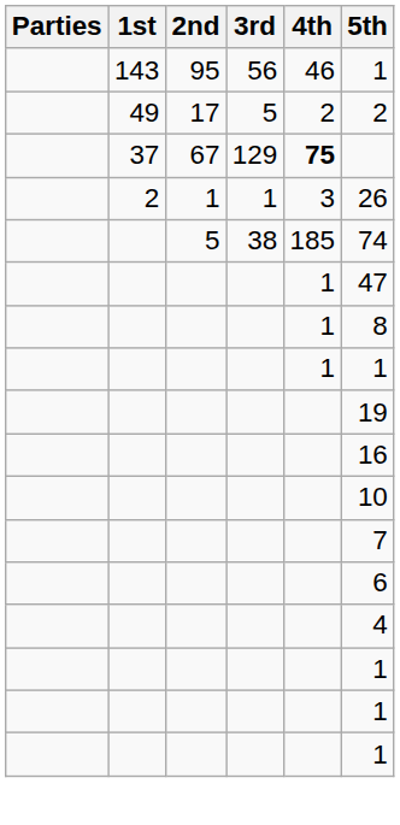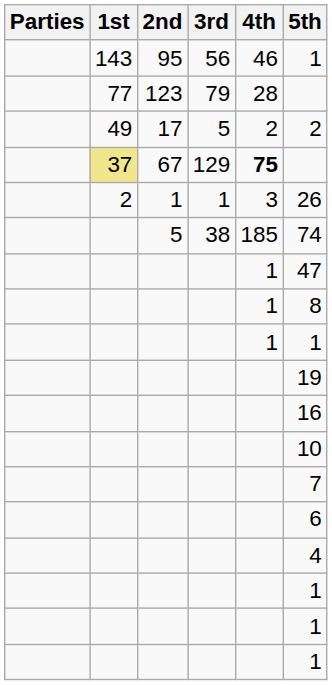+ row: 77 | 123 | 79 | 28
67 | 1st: no background -> khaki background
